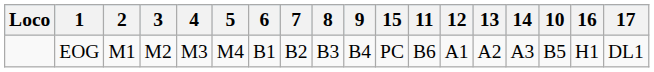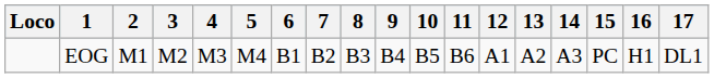columns swapped: 10 <-> 15
